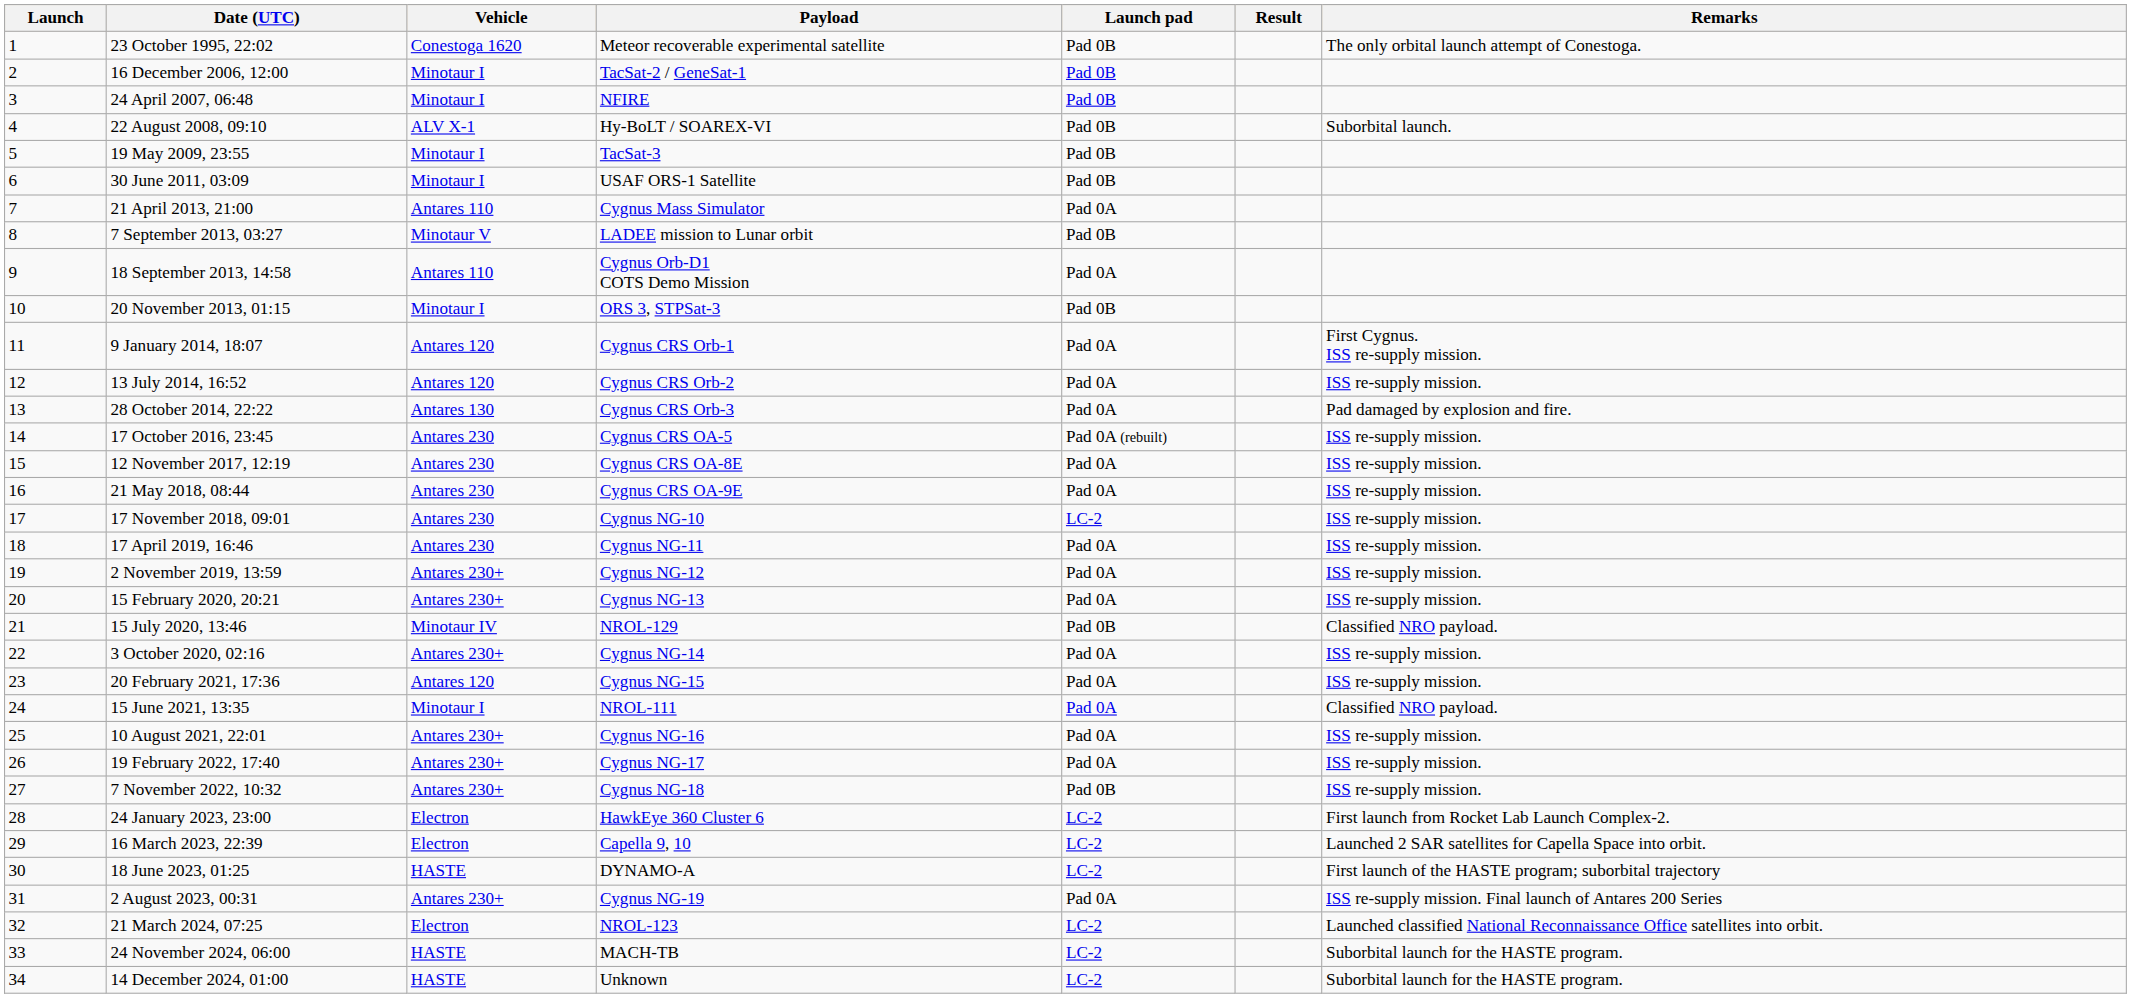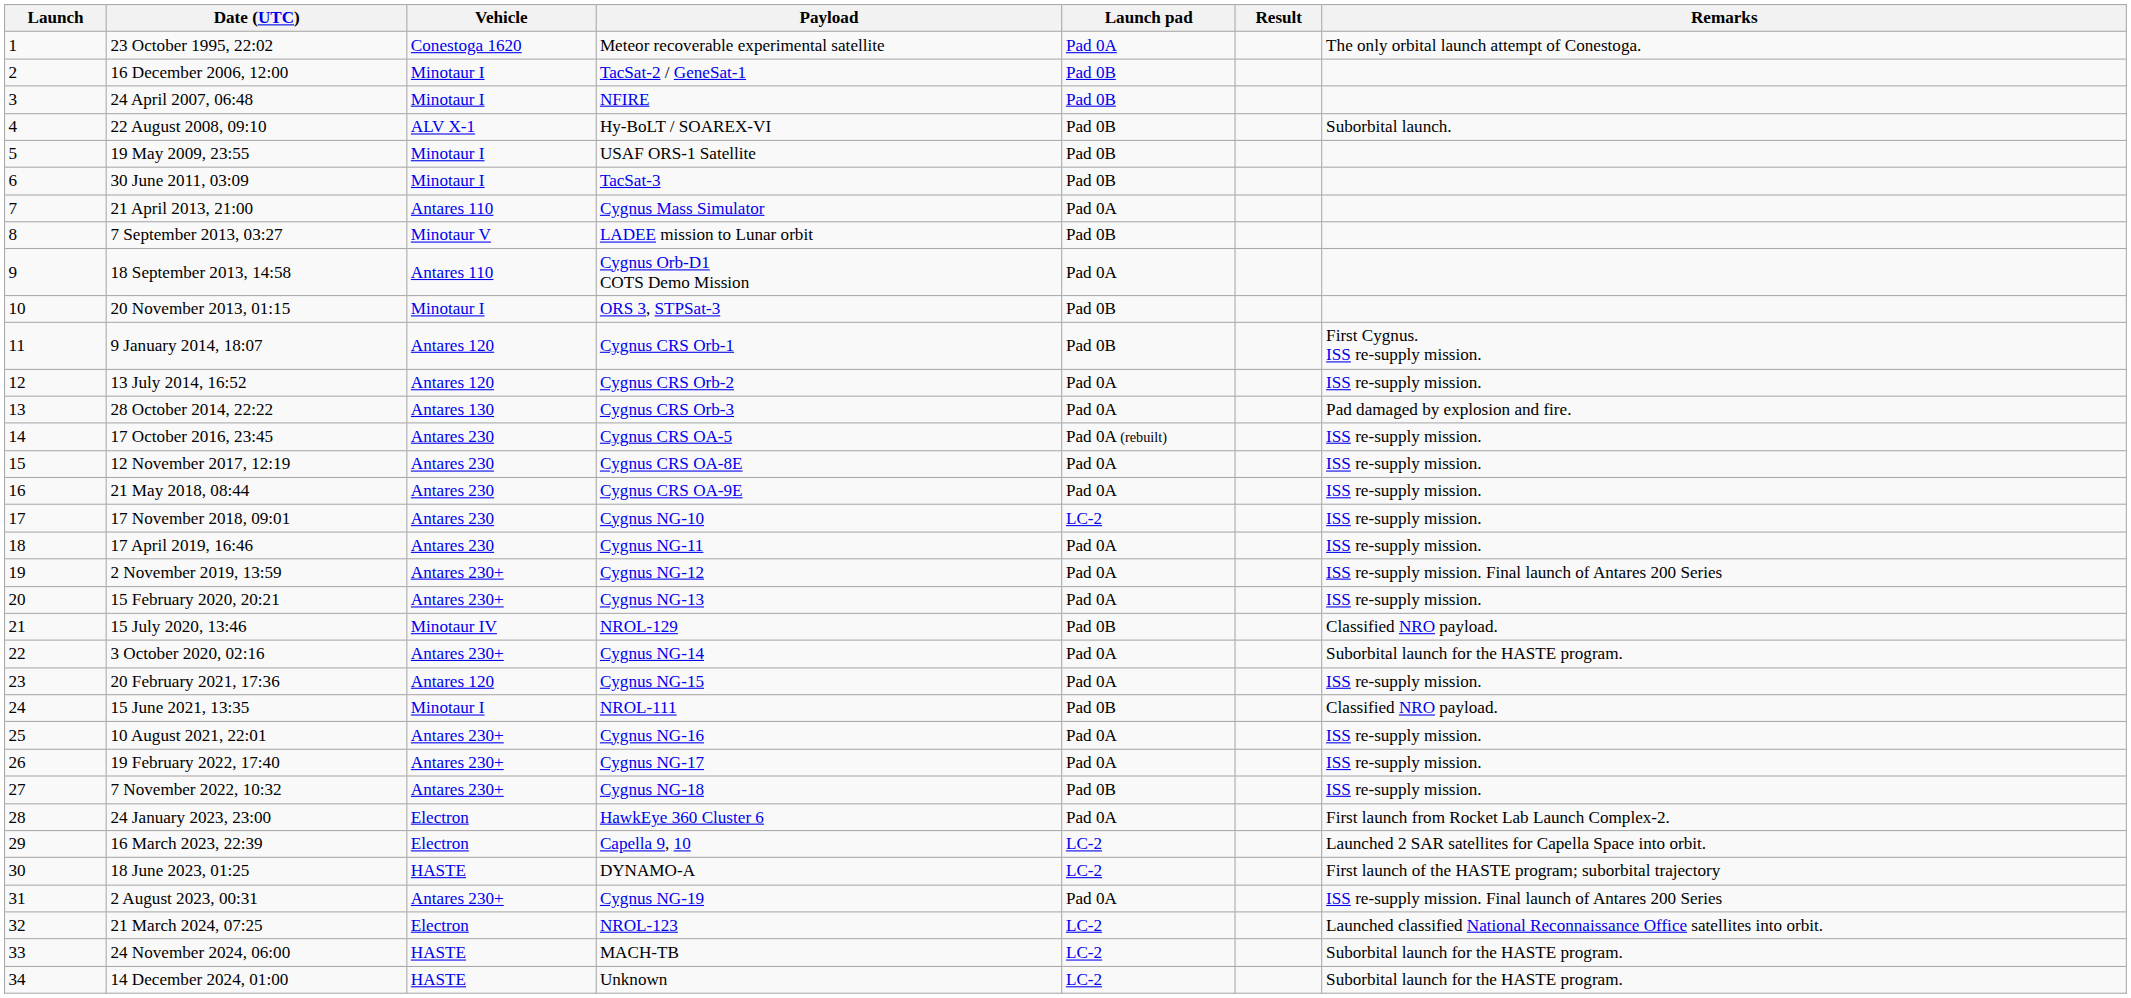23 October 1995, 22:02 | Launch pad: Pad 0B -> Pad 0A
19 May 2009, 23:55 | Payload: TacSat-3 -> USAF ORS-1 Satellite
30 June 2011, 03:09 | Payload: USAF ORS-1 Satellite -> TacSat-3
9 January 2014, 18:07 | Launch pad: Pad 0A -> Pad 0B
2 November 2019, 13:59 | Remarks: ISS re-supply mission. -> ISS re-supply mission. Final launch of Antares 200 Series
3 October 2020, 02:16 | Remarks: ISS re-supply mission. -> Suborbital launch for the HASTE program.
15 June 2021, 13:35 | Launch pad: Pad 0A -> Pad 0B
24 January 2023, 23:00 | Launch pad: LC-2 -> Pad 0A
